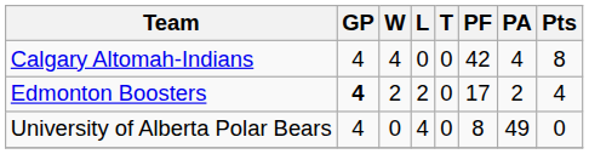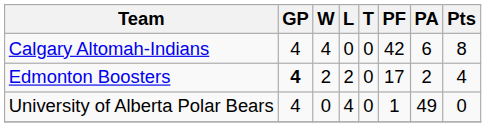Calgary Altomah-Indians | PA: 4 -> 6
University of Alberta Polar Bears | PF: 8 -> 1
